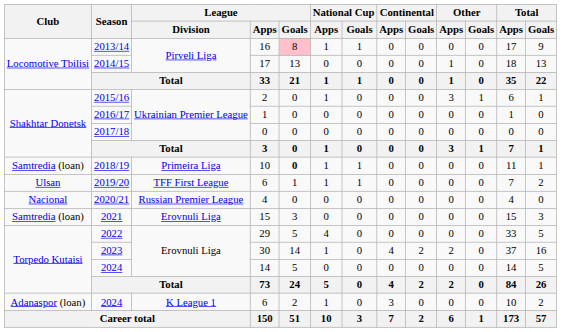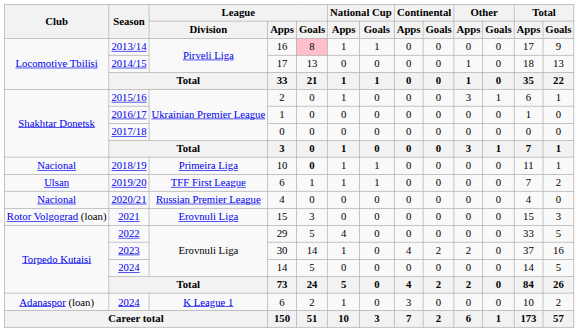2018/19 | Club: Samtredia (loan) -> Nacional
2021 | Club: Samtredia (loan) -> Rotor Volgograd (loan)
